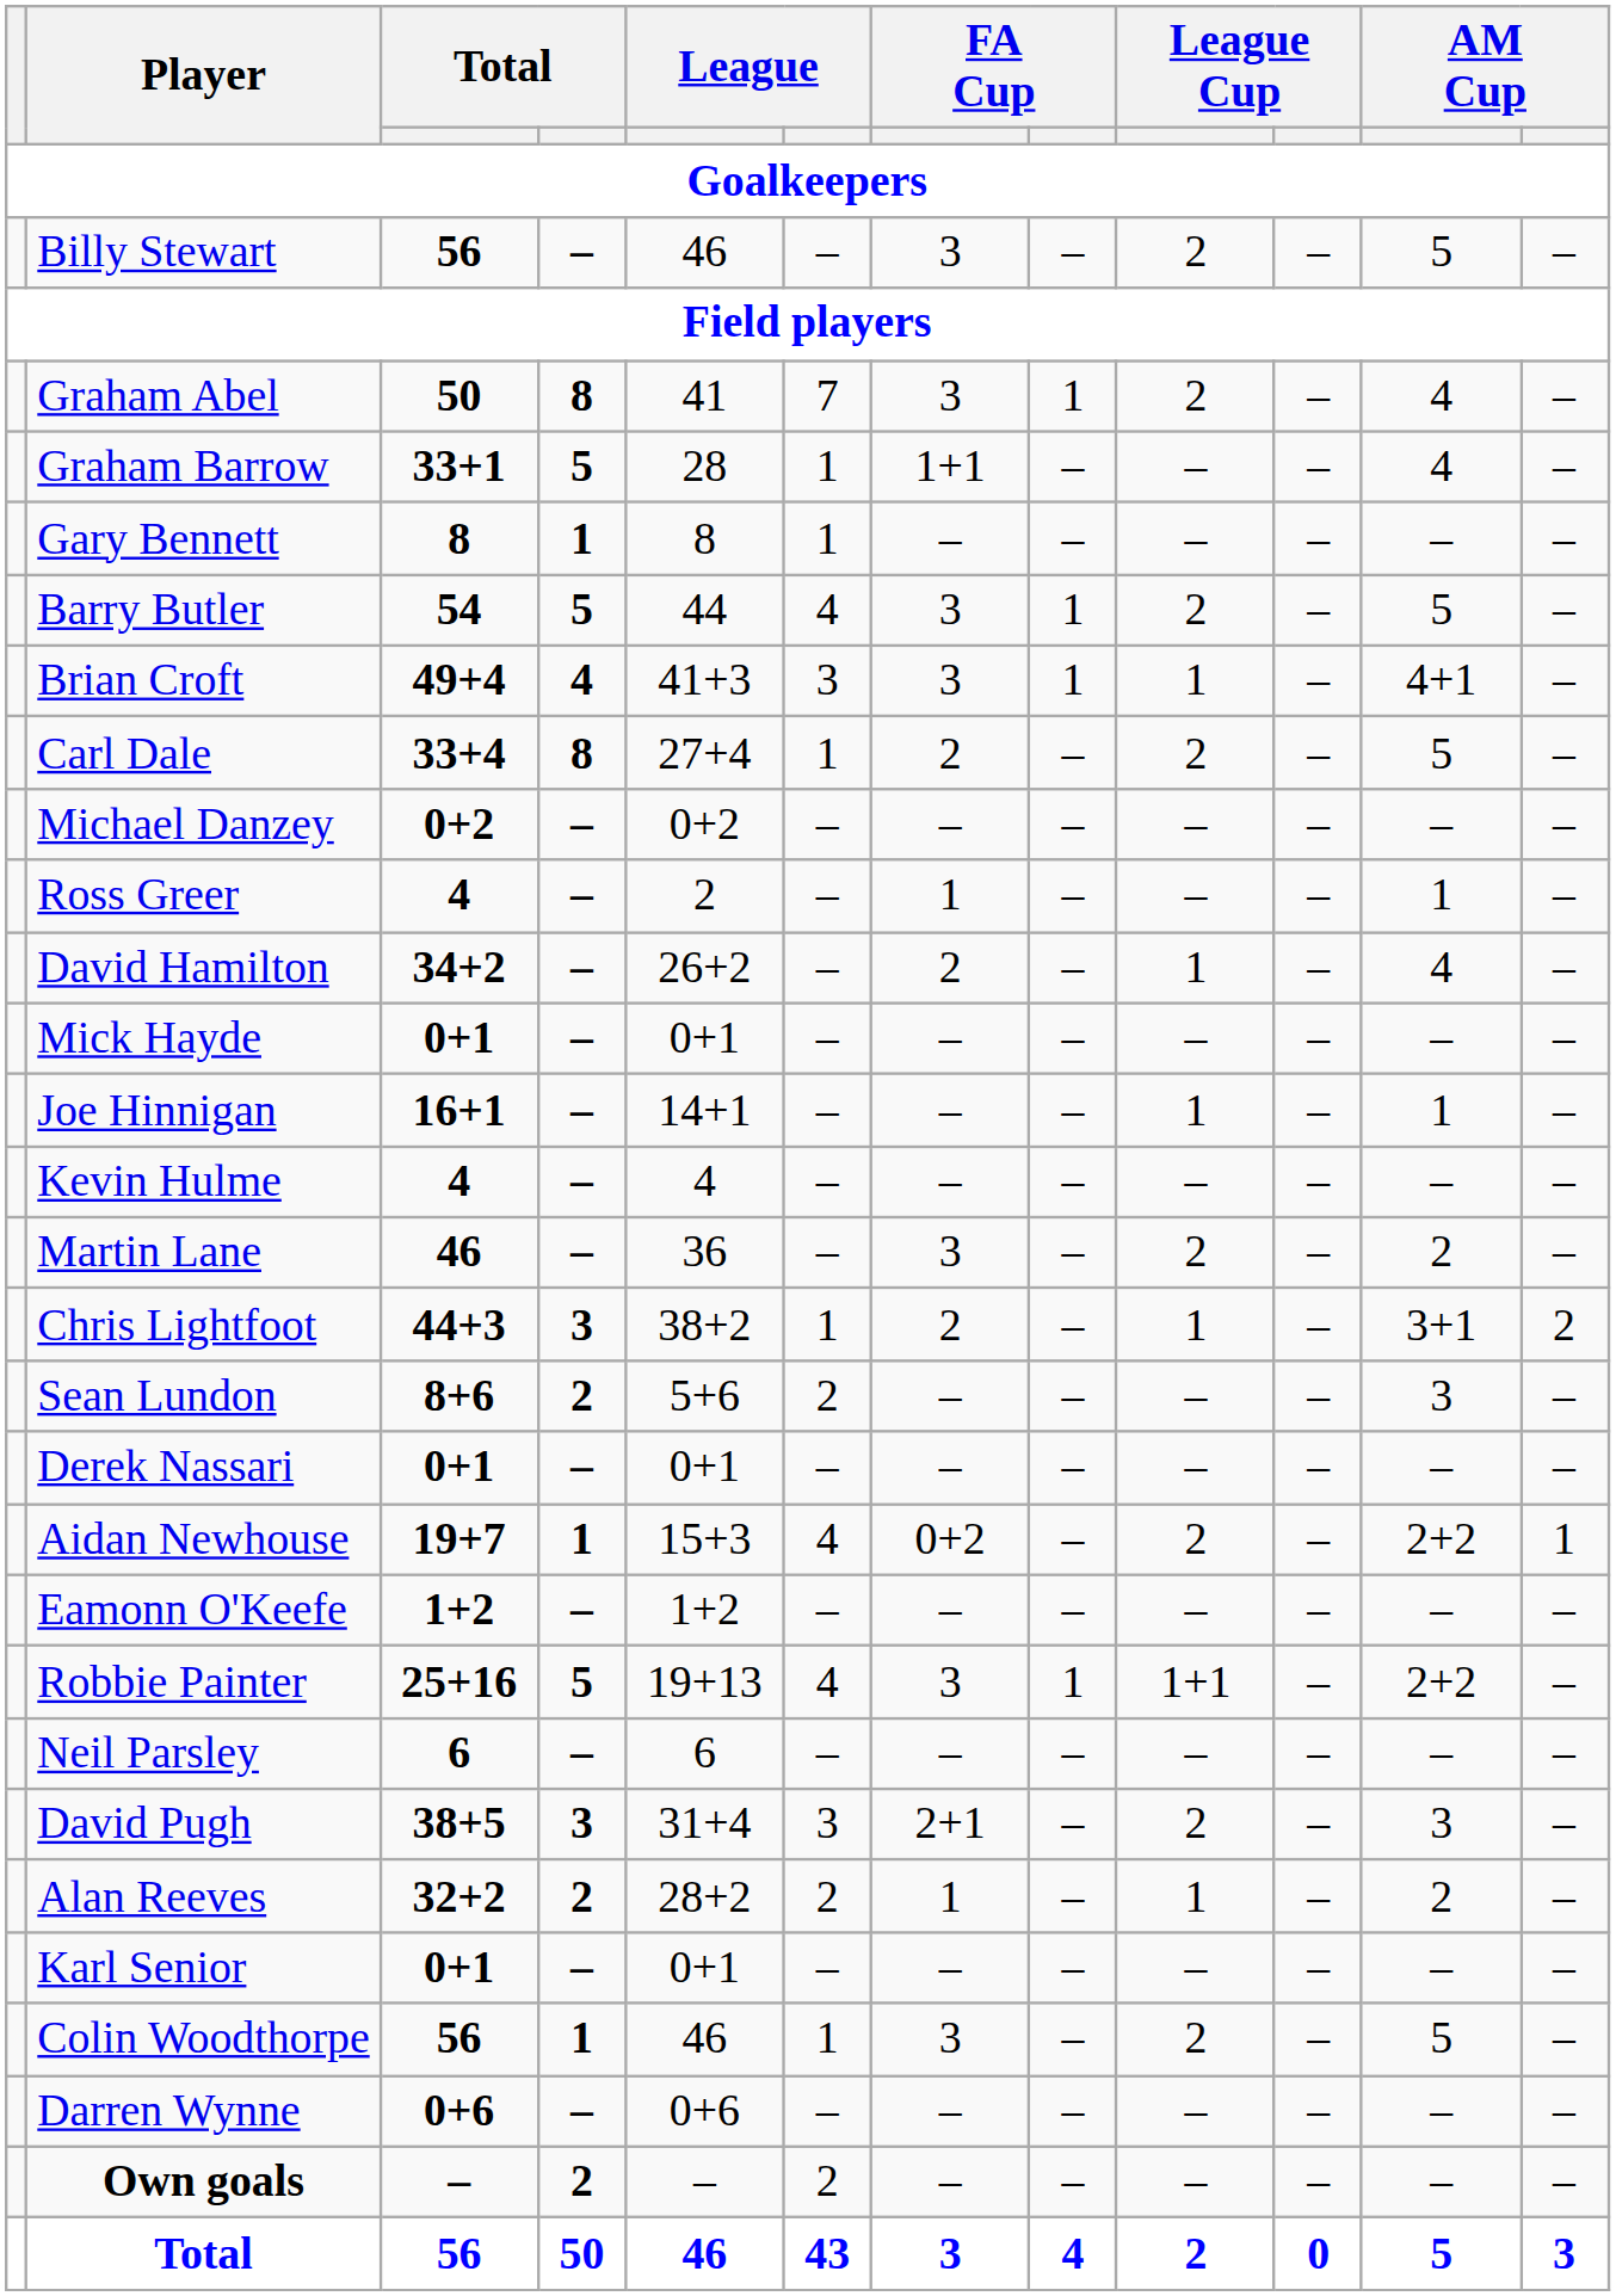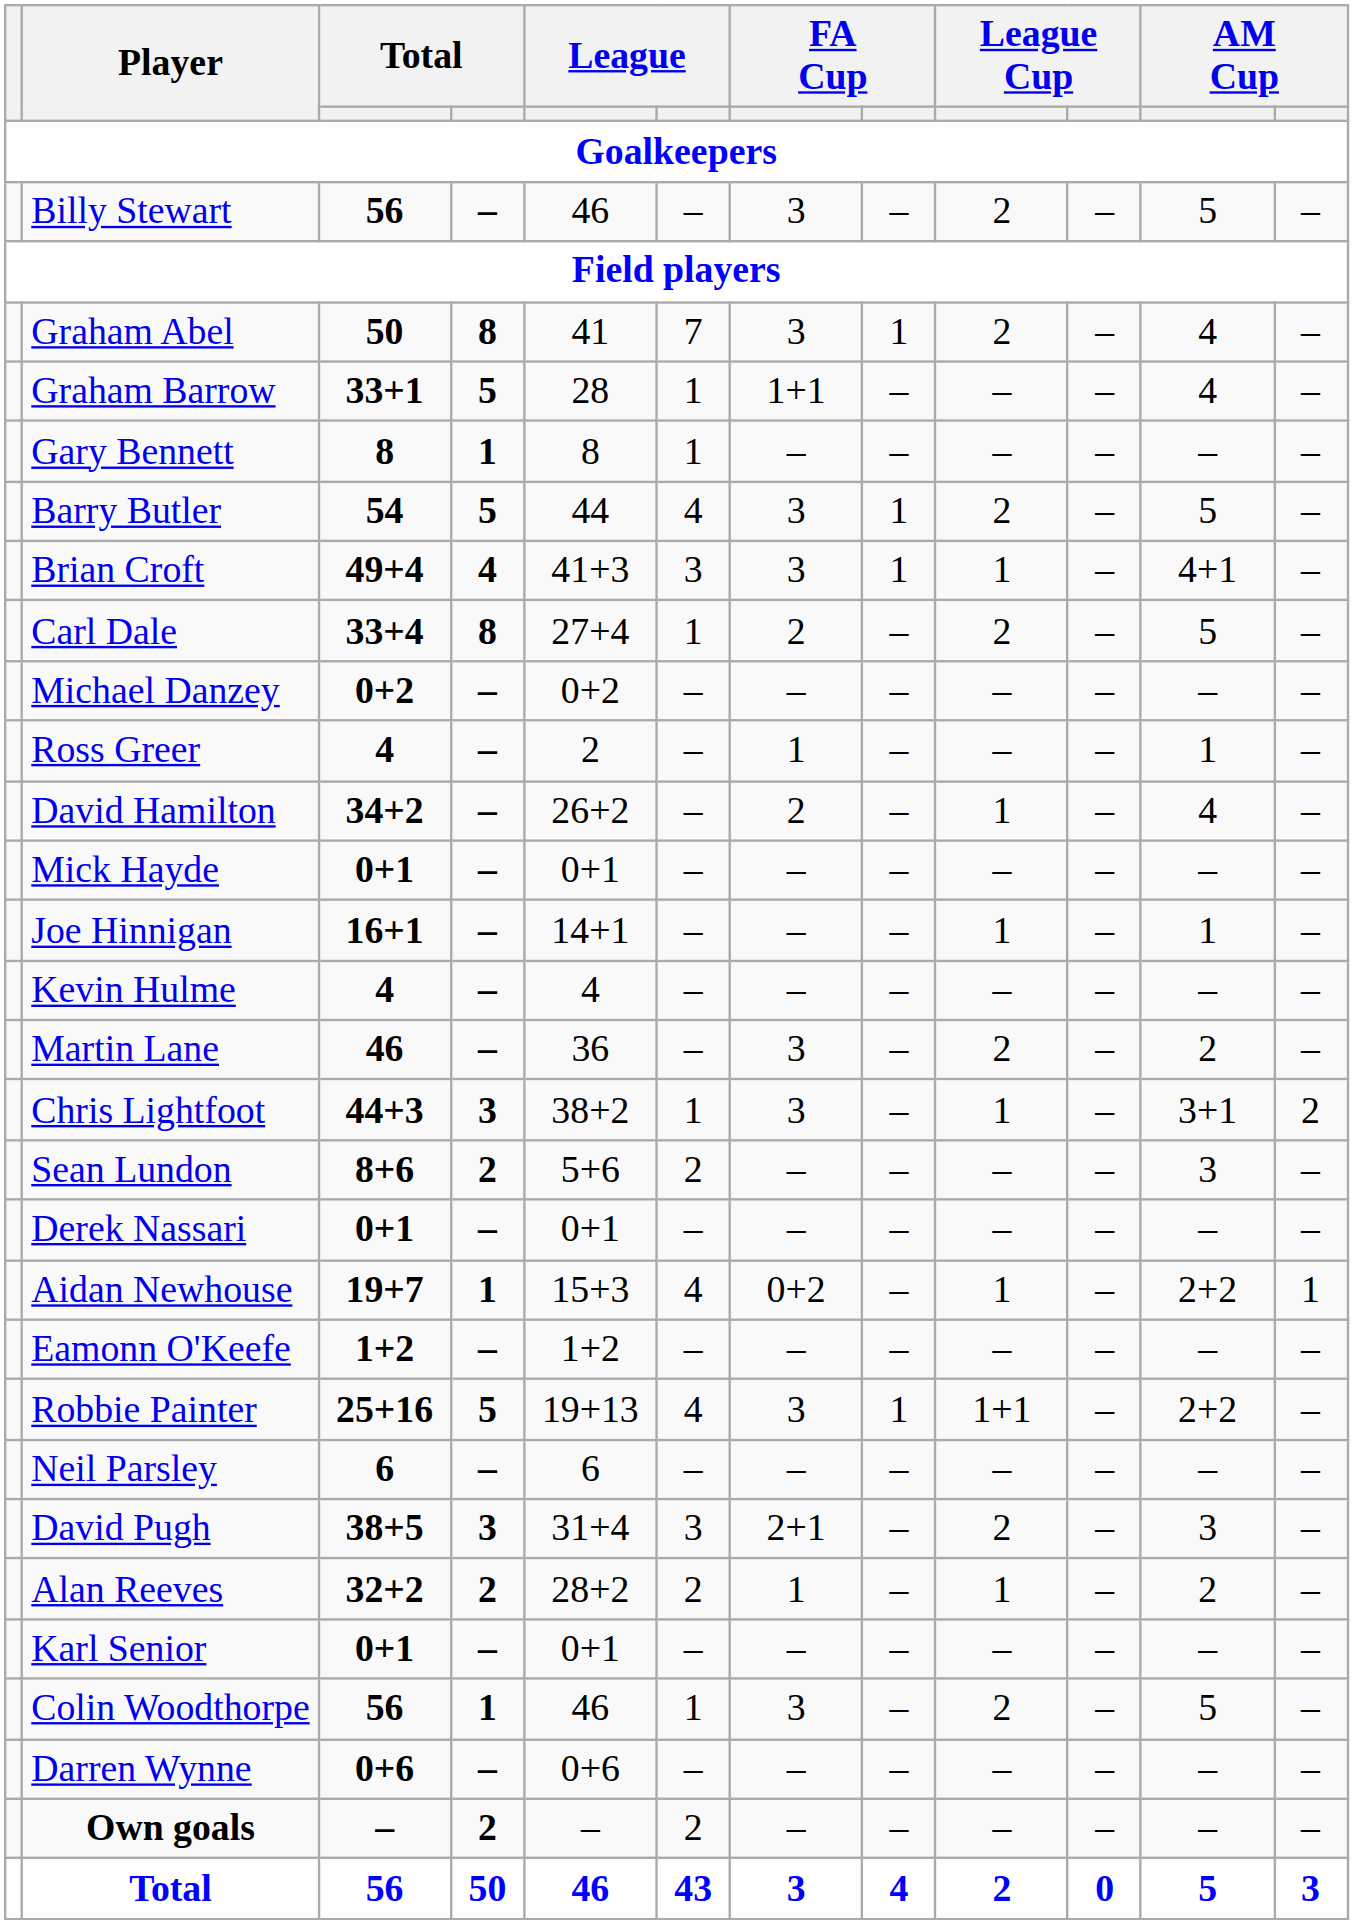Chris Lightfoot | column 7: 2 -> 3
Aidan Newhouse | column 9: 2 -> 1
